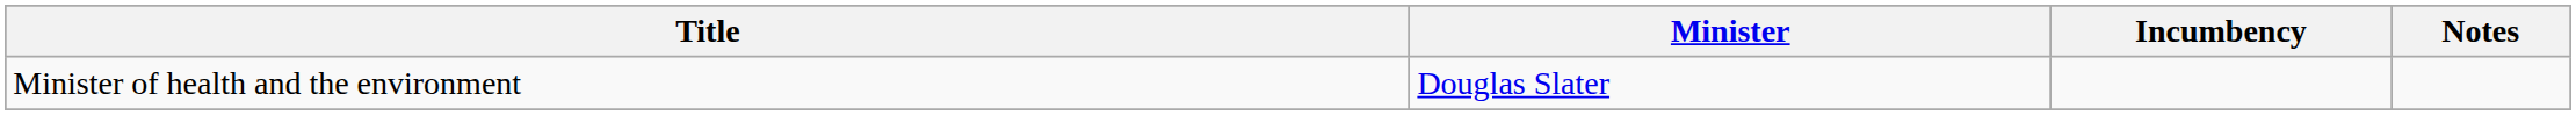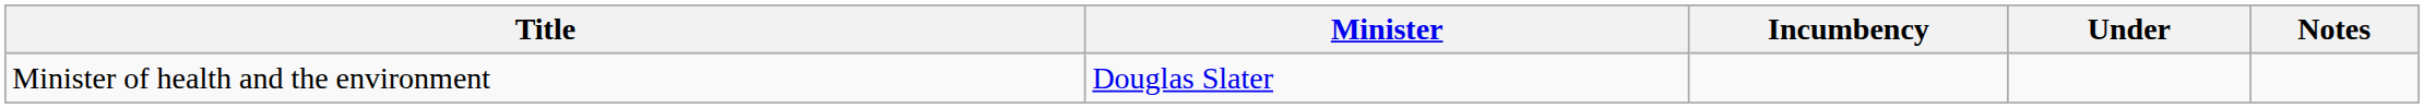+ column: Under
